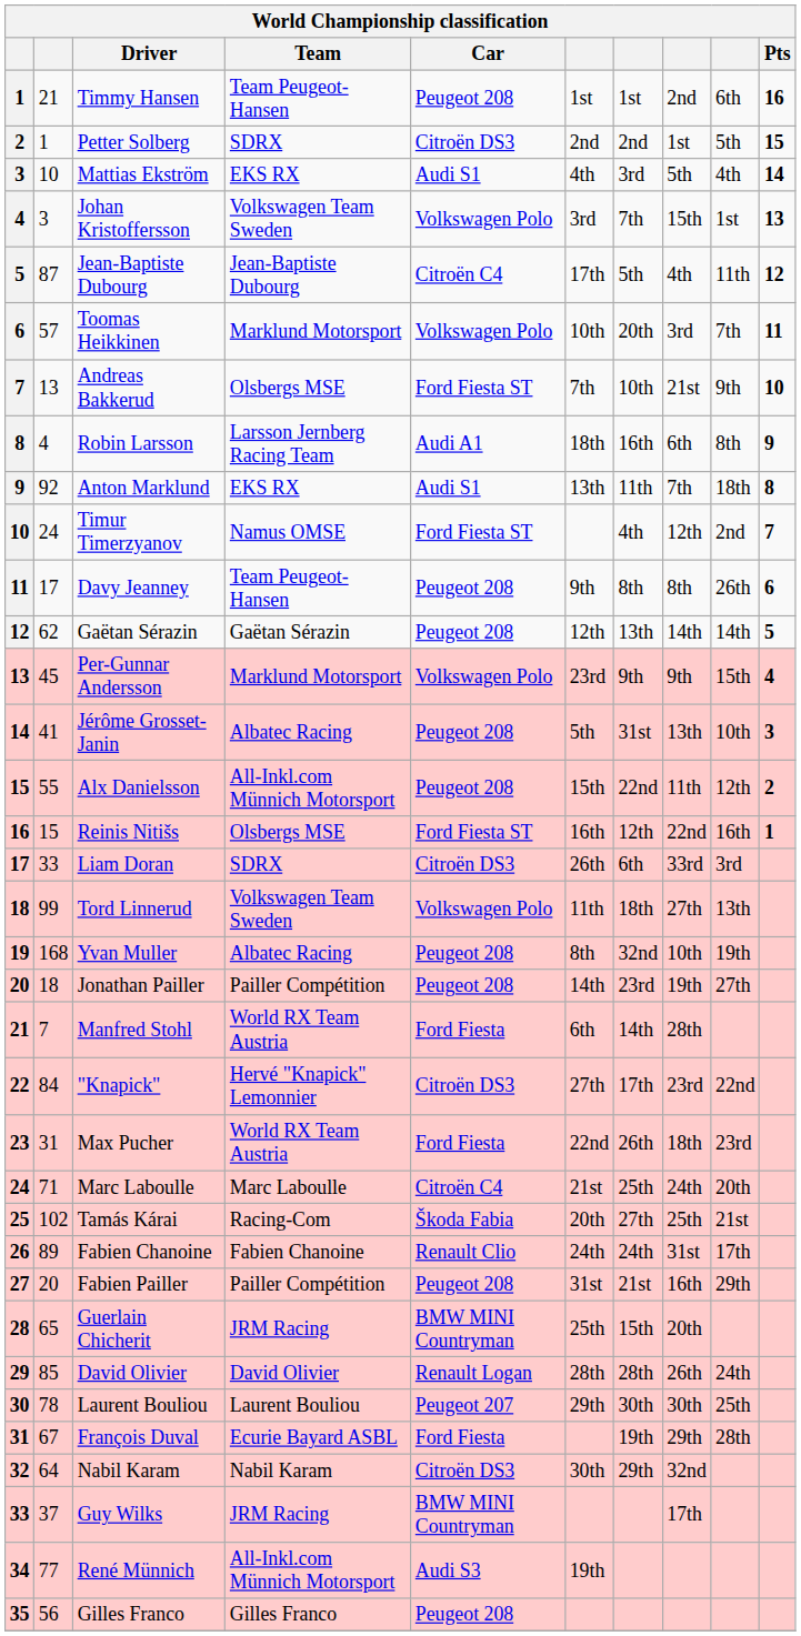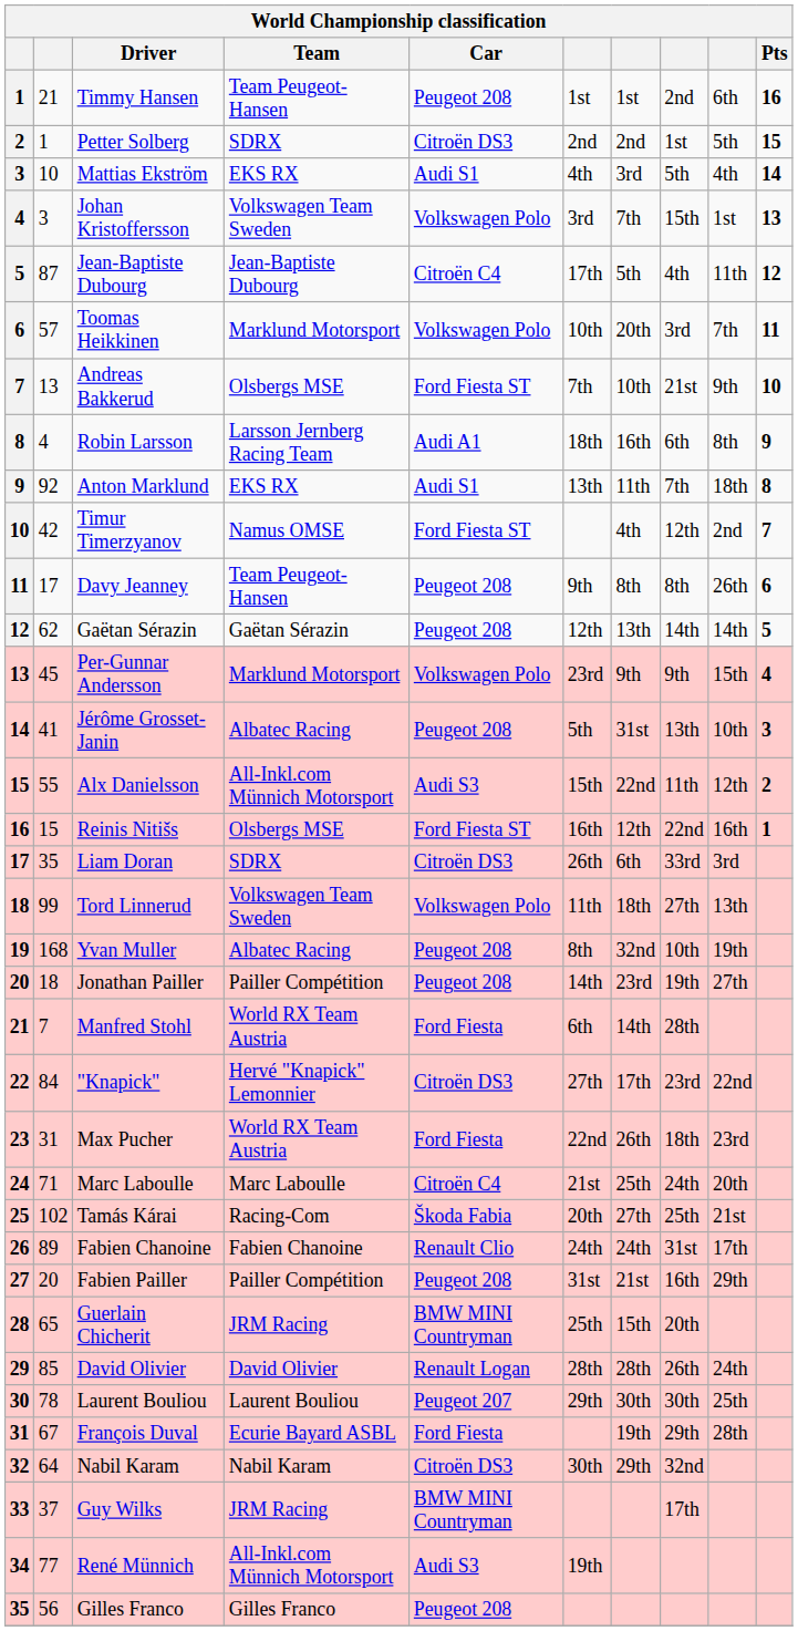Timur Timerzyanov | column 2: 24 -> 42
Alx Danielsson | Car: Peugeot 208 -> Audi S3
Liam Doran | column 2: 33 -> 35
